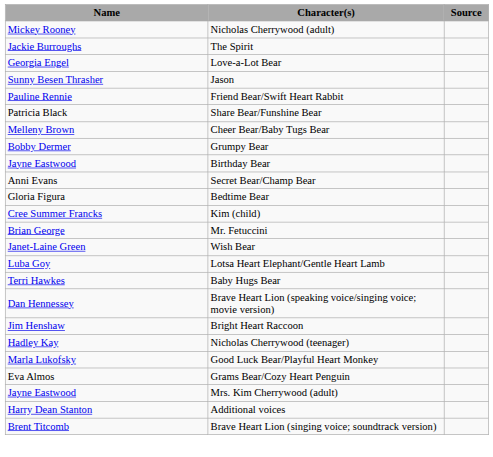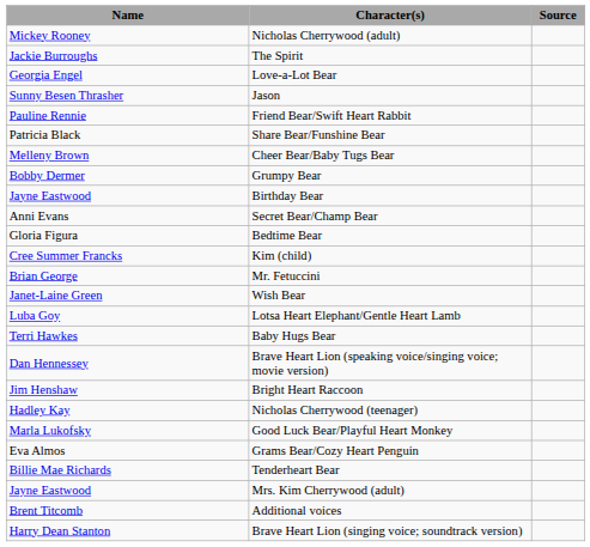+ row: Billie Mae Richards | Tenderheart Bear
Additional voices | Name: Harry Dean Stanton -> Brent Titcomb
Brave Heart Lion (singing voice; soundtrack version) | Name: Brent Titcomb -> Harry Dean Stanton
